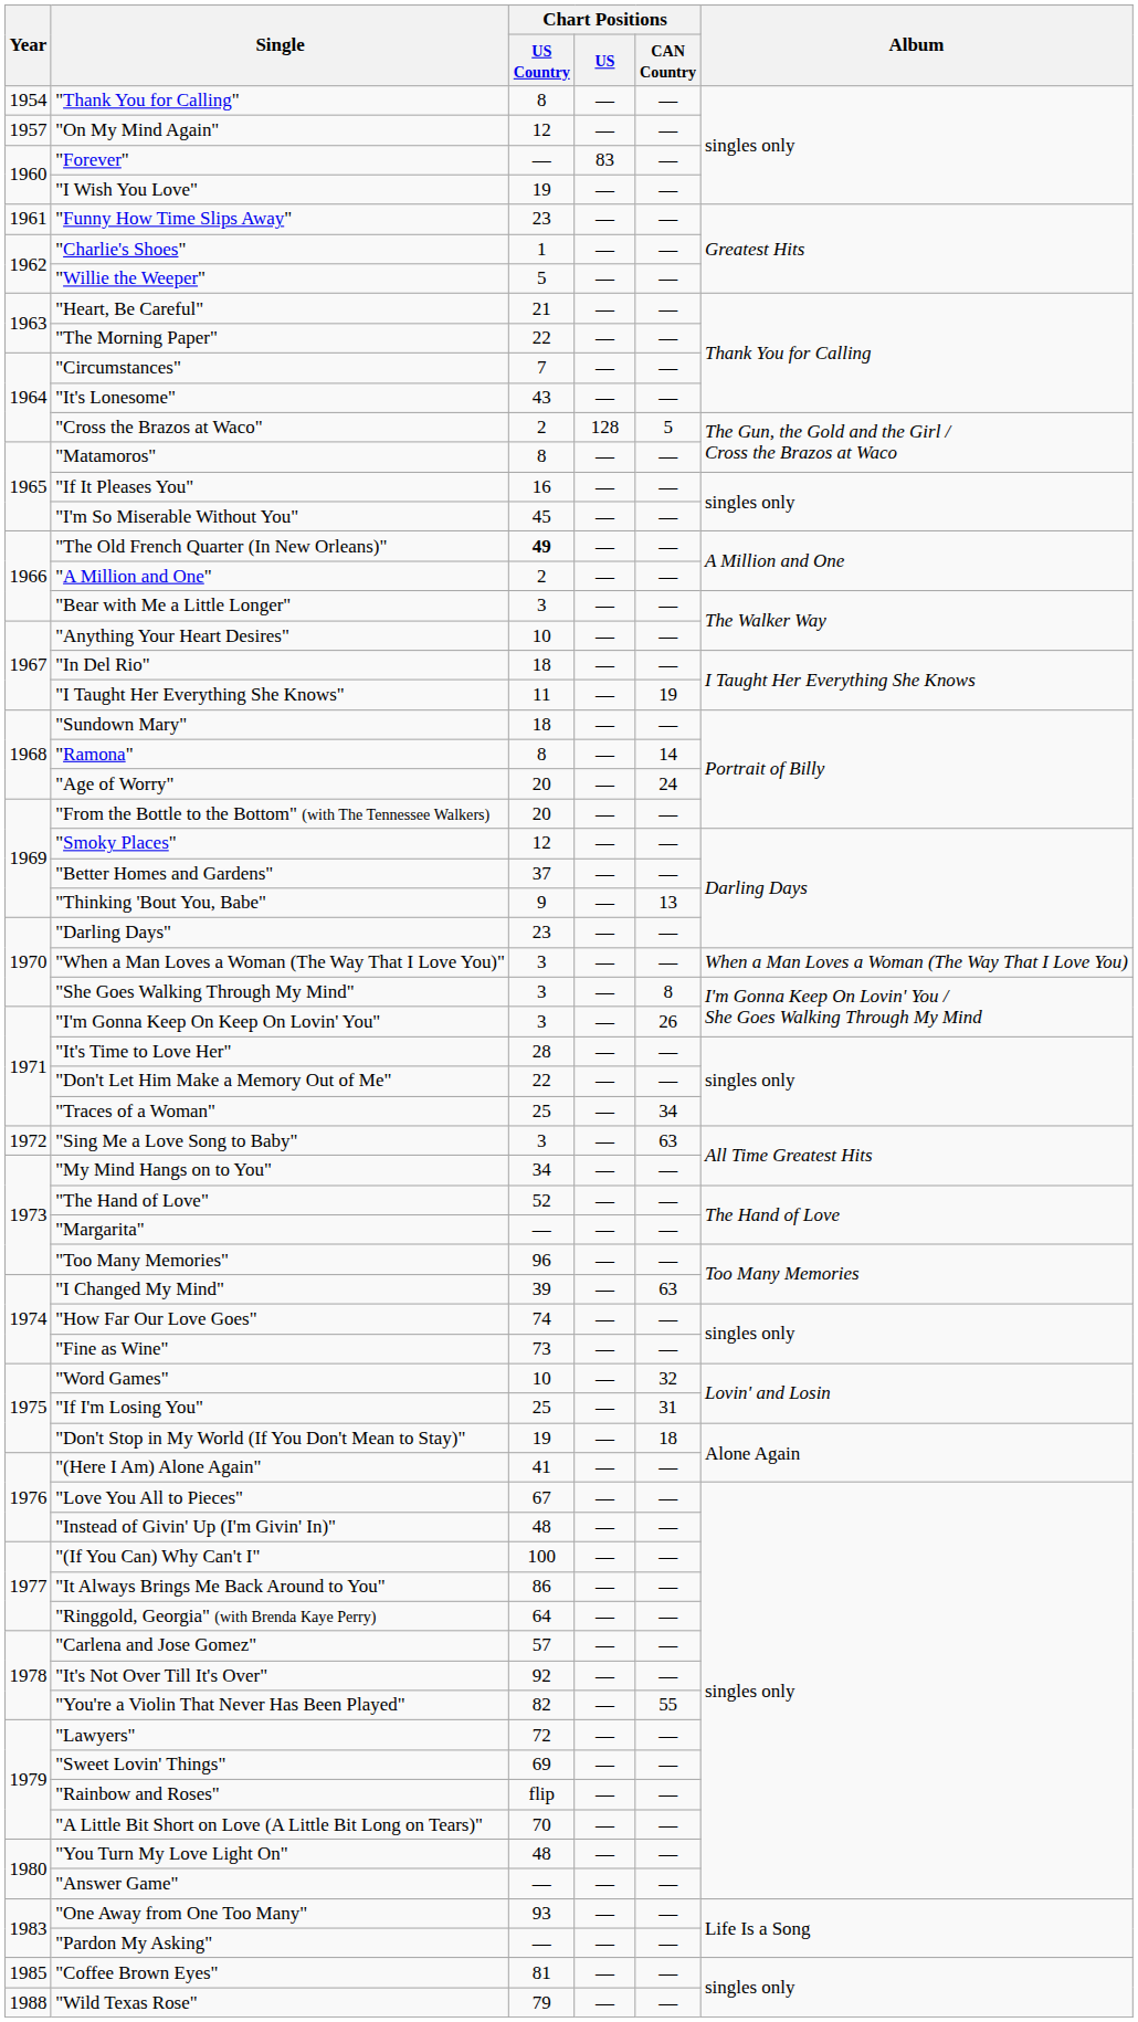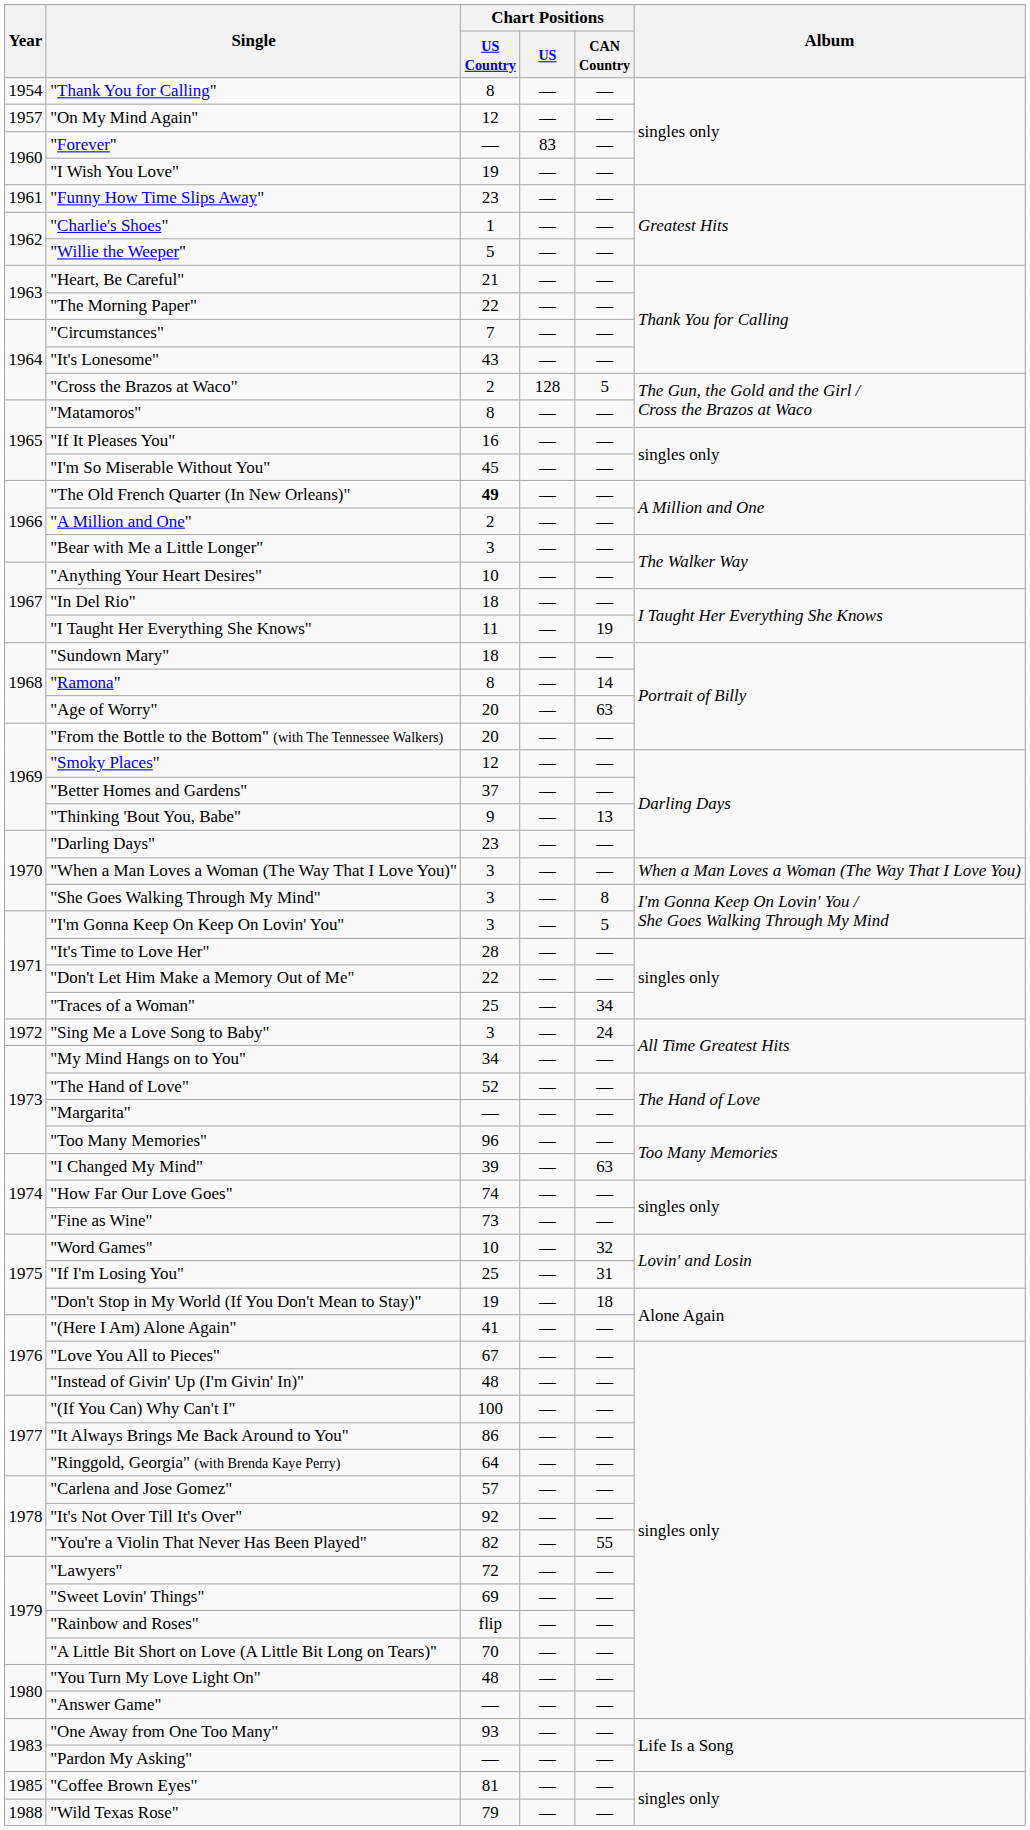"Age of Worry" | Chart Positions / CAN Country: 24 -> 63
"I'm Gonna Keep On Keep On Lovin' You" | Chart Positions / CAN Country: 26 -> 5
"Sing Me a Love Song to Baby" | Chart Positions / CAN Country: 63 -> 24
